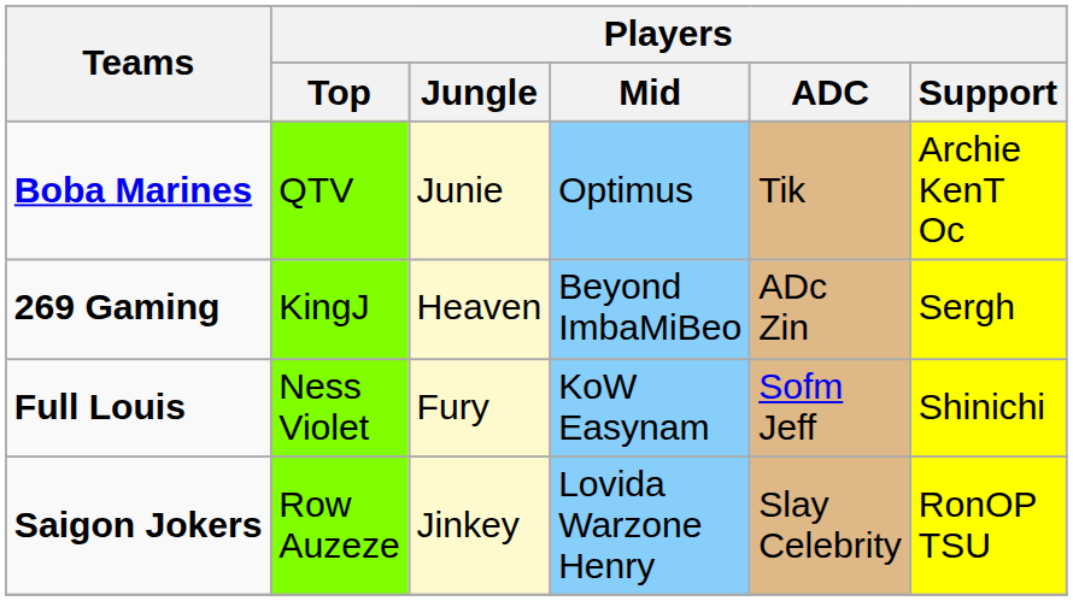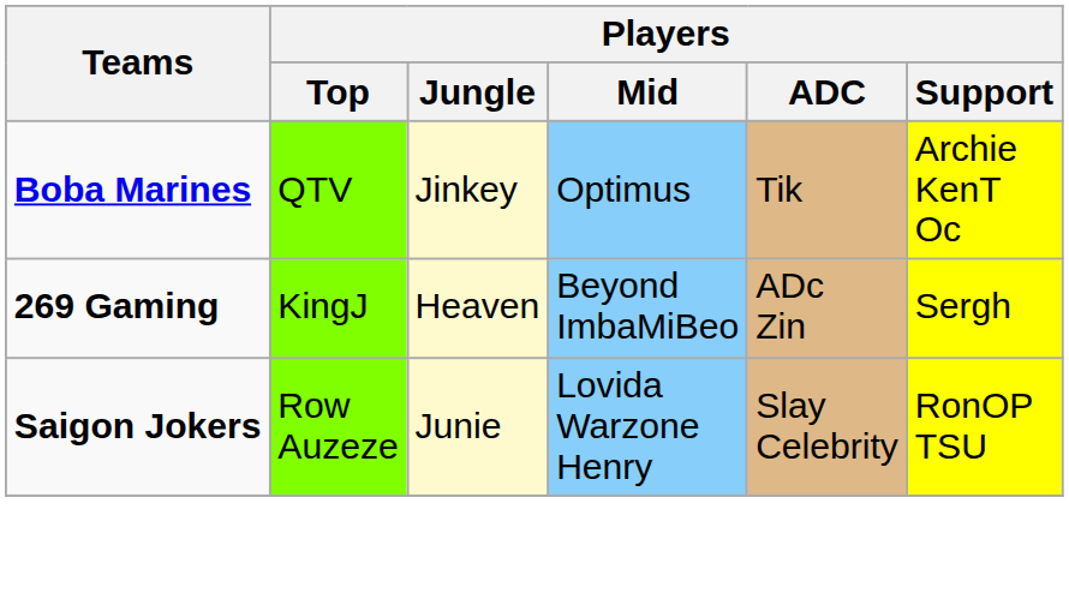Boba Marines | Players / Jungle: Junie -> Jinkey
- row: Full Louis | Ness Violet | Fury | KoW Easynam | Sofm Jeff | Shinichi
Saigon Jokers | Players / Jungle: Jinkey -> Junie
